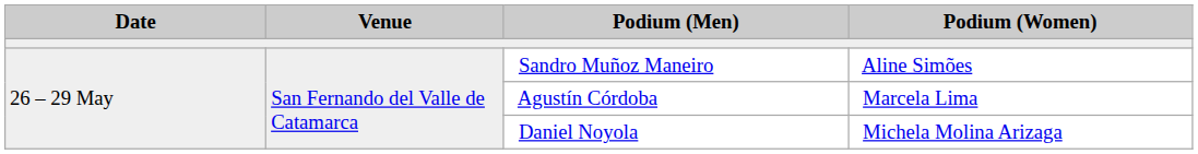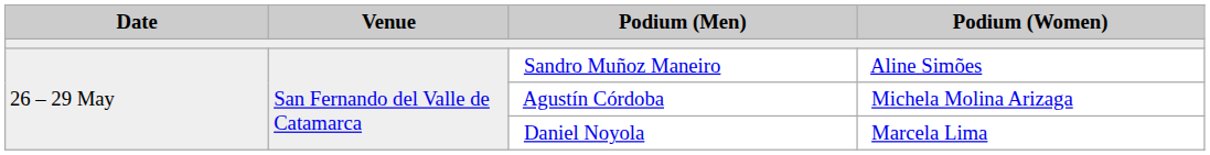Agustín Córdoba | Podium (Women): Marcela Lima -> Michela Molina Arizaga
Daniel Noyola | Podium (Women): Michela Molina Arizaga -> Marcela Lima
